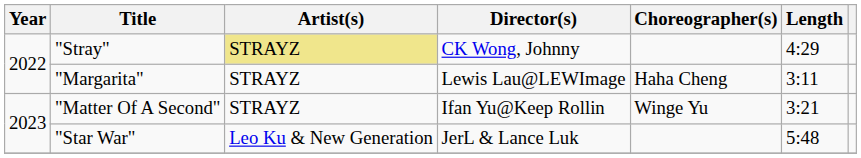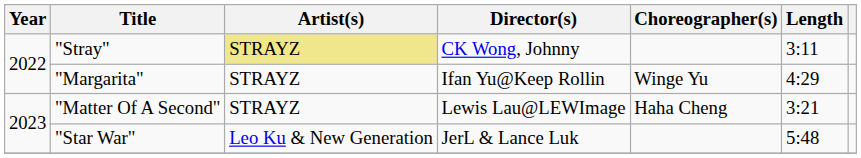"Stray" | Length: 4:29 -> 3:11
"Margarita" | Director(s): Lewis Lau@LEWImage -> Ifan Yu@Keep Rollin
"Margarita" | Choreographer(s): Haha Cheng -> Winge Yu
"Margarita" | Length: 3:11 -> 4:29
"Matter Of A Second" | Director(s): Ifan Yu@Keep Rollin -> Lewis Lau@LEWImage
"Matter Of A Second" | Choreographer(s): Winge Yu -> Haha Cheng
